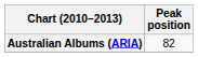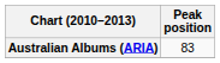Australian Albums (ARIA) | Peak position: 82 -> 83
